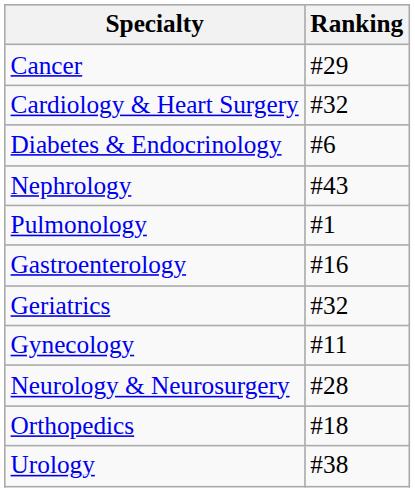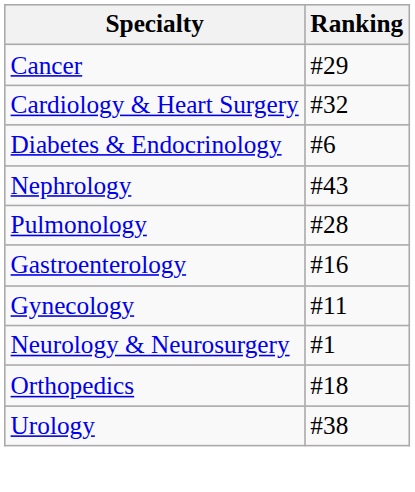Pulmonology | Ranking: #1 -> #28
- row: Geriatrics | #32
Neurology & Neurosurgery | Ranking: #28 -> #1
